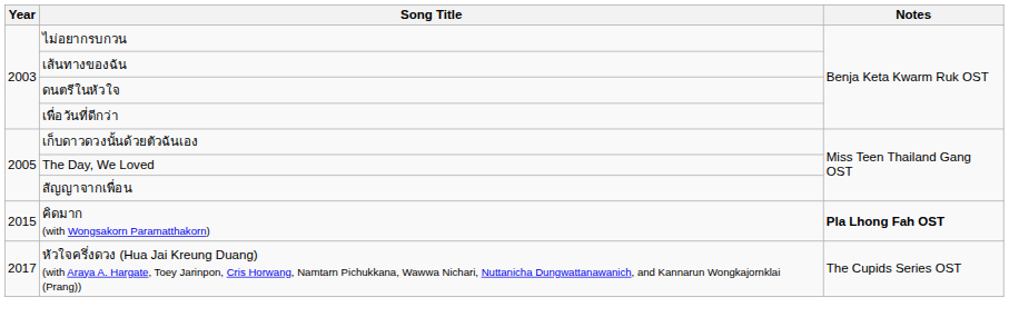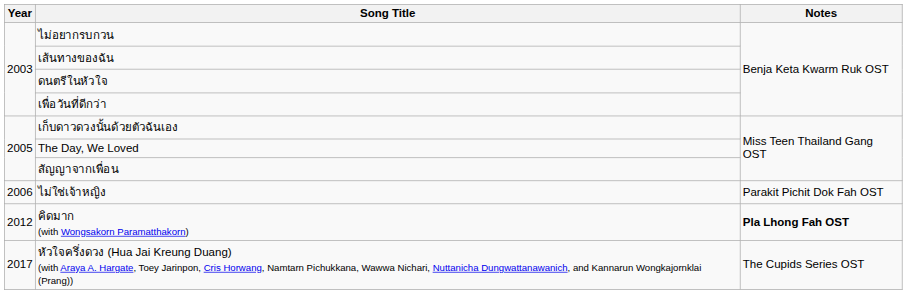+ row: 2006 | ไม่ใช่เจ้าหญิง | Parakit Pichit Dok Fah OST
คิดมาก (with Wongsakorn Paramatthakorn) | Year: 2015 -> 2012
